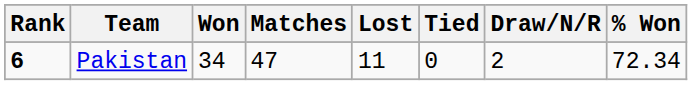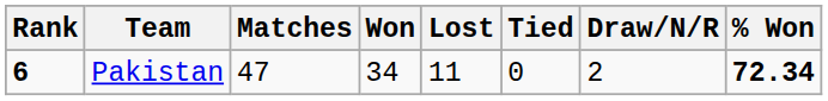columns swapped: Matches <-> Won
Pakistan | % Won: normal -> bold
